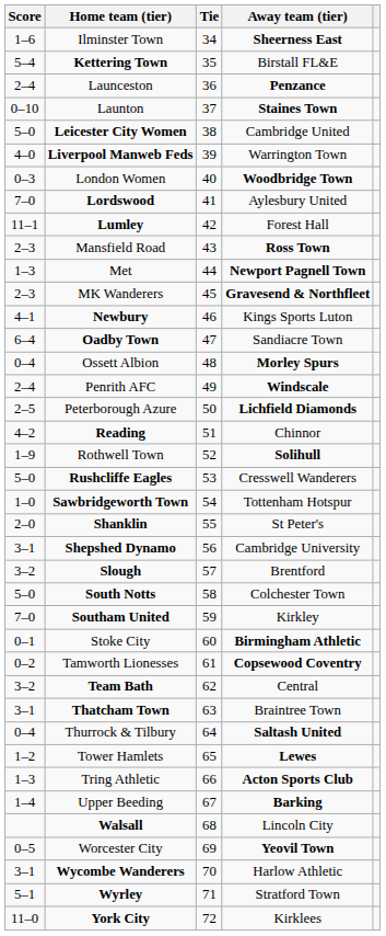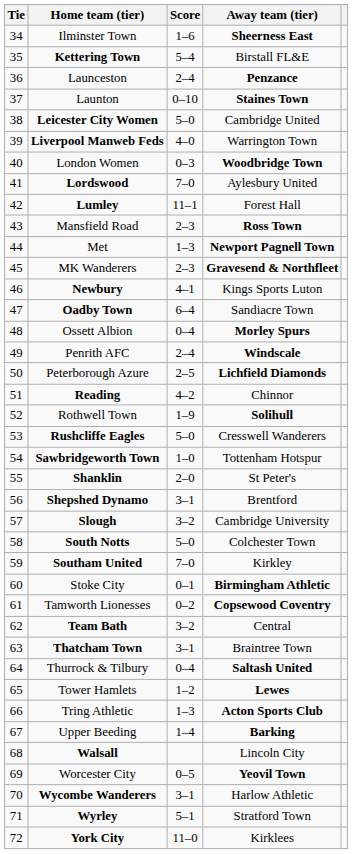columns swapped: Tie <-> Score
Shepshed Dynamo | Away team (tier): Cambridge University -> Brentford
Slough | Away team (tier): Brentford -> Cambridge University
